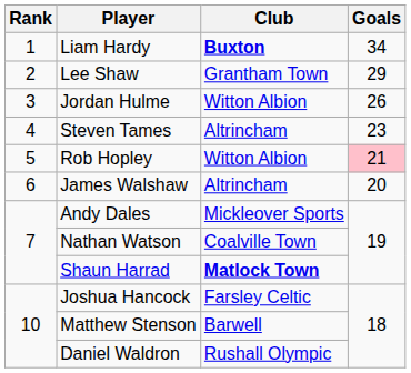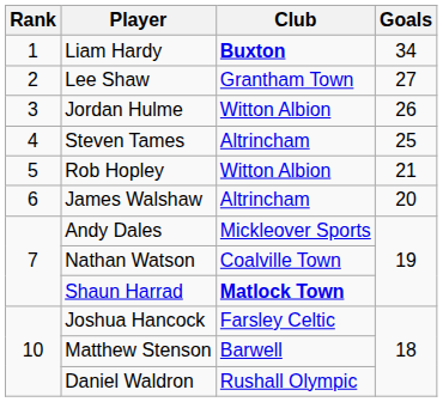Lee Shaw | Goals: 29 -> 27
Steven Tames | Goals: 23 -> 25
Rob Hopley | Goals: pink background -> no background
